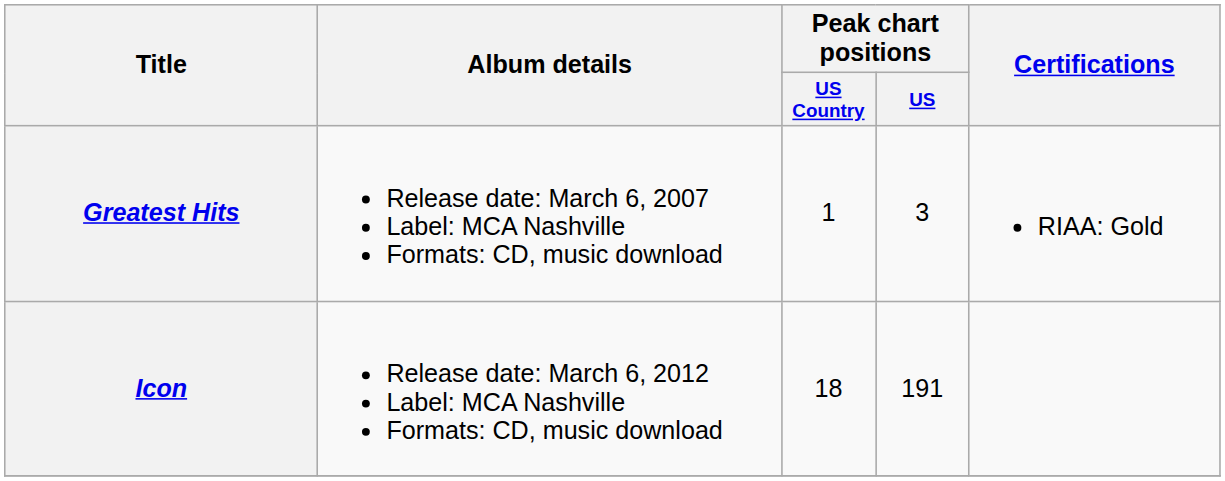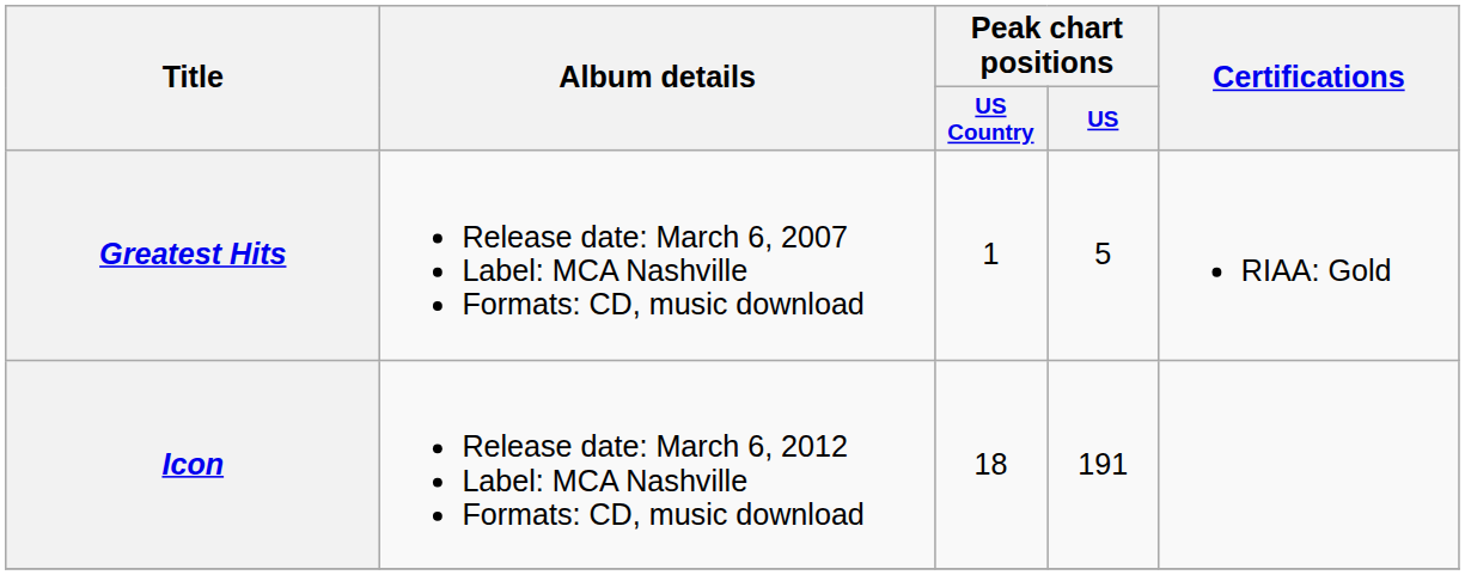Greatest Hits | Peak chart positions / US: 3 -> 5
